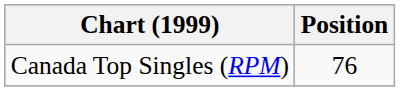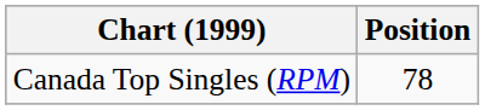Canada Top Singles (RPM) | Position: 76 -> 78
